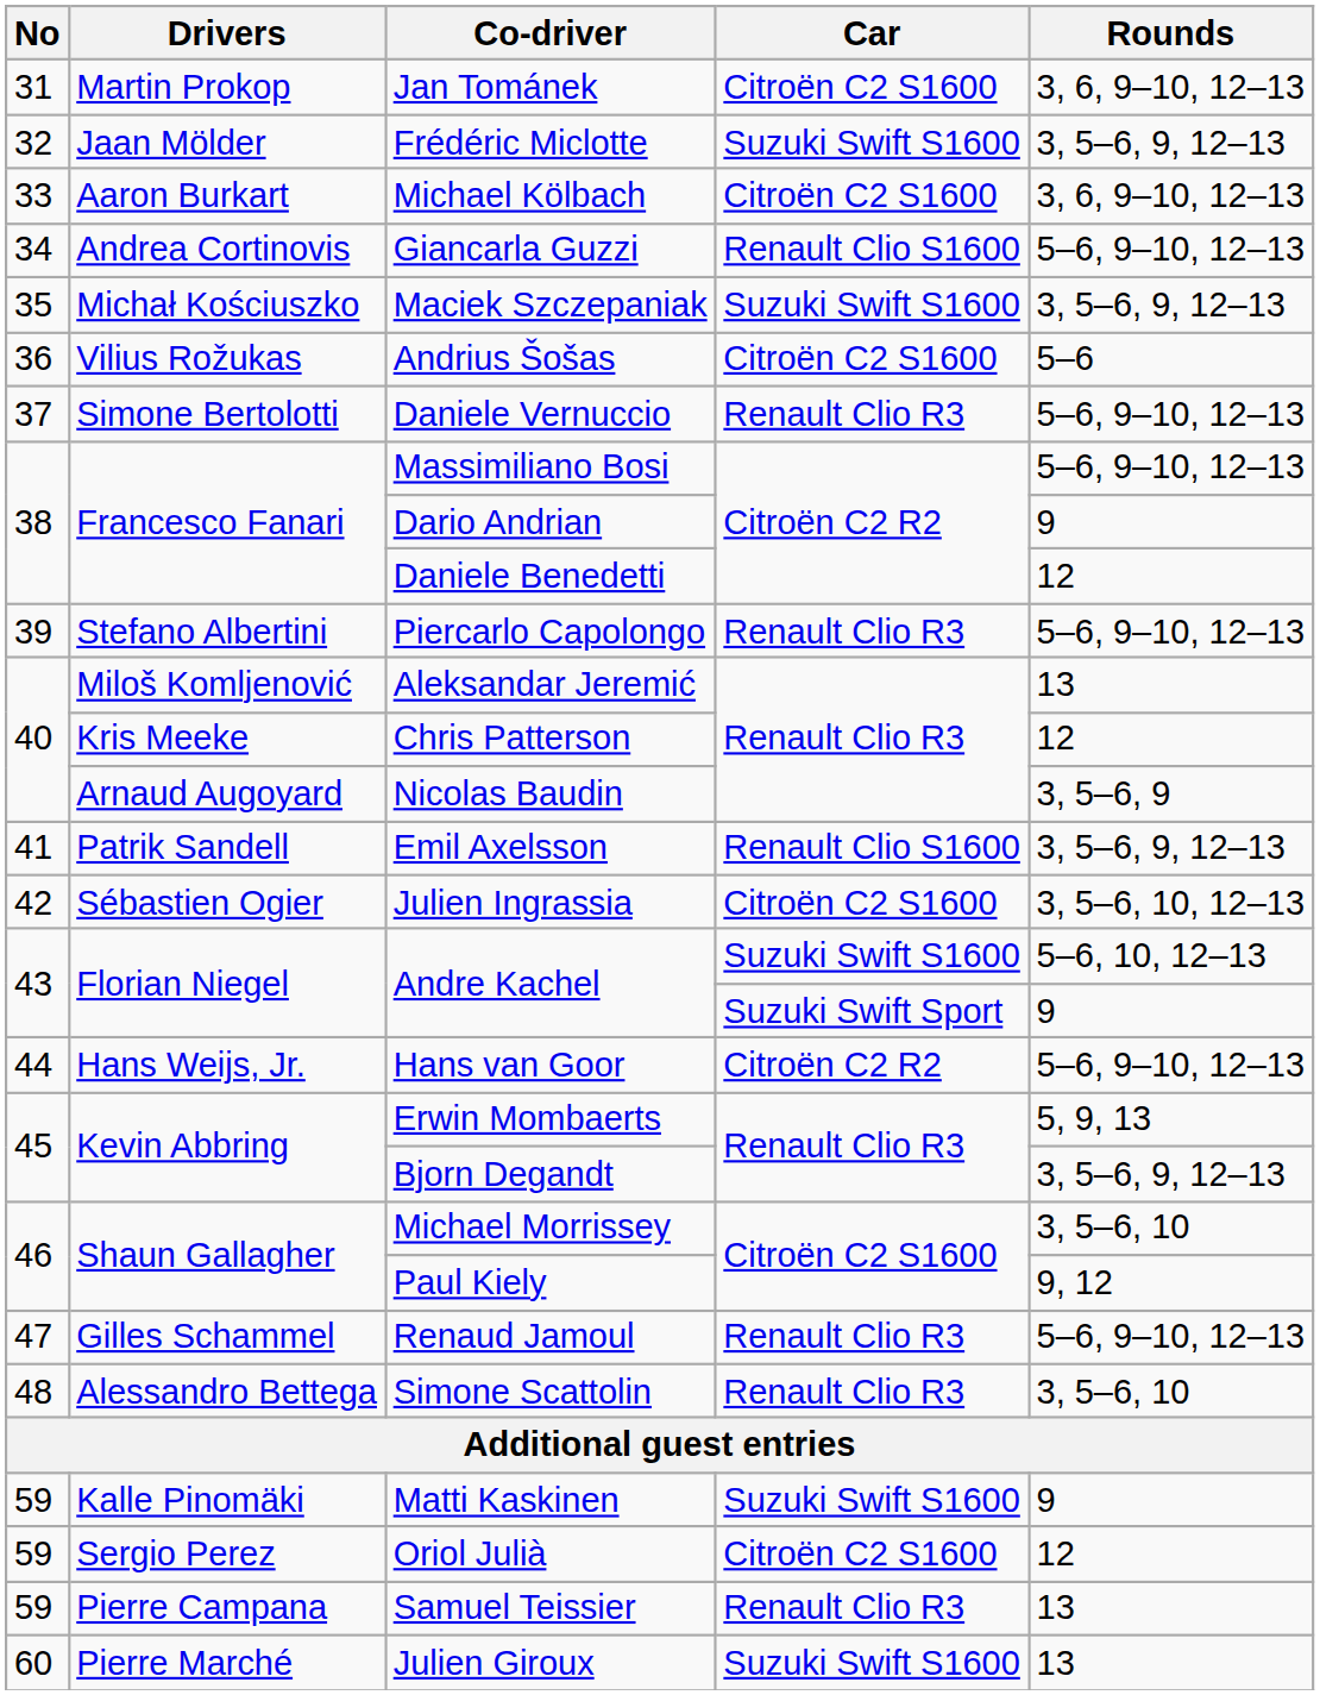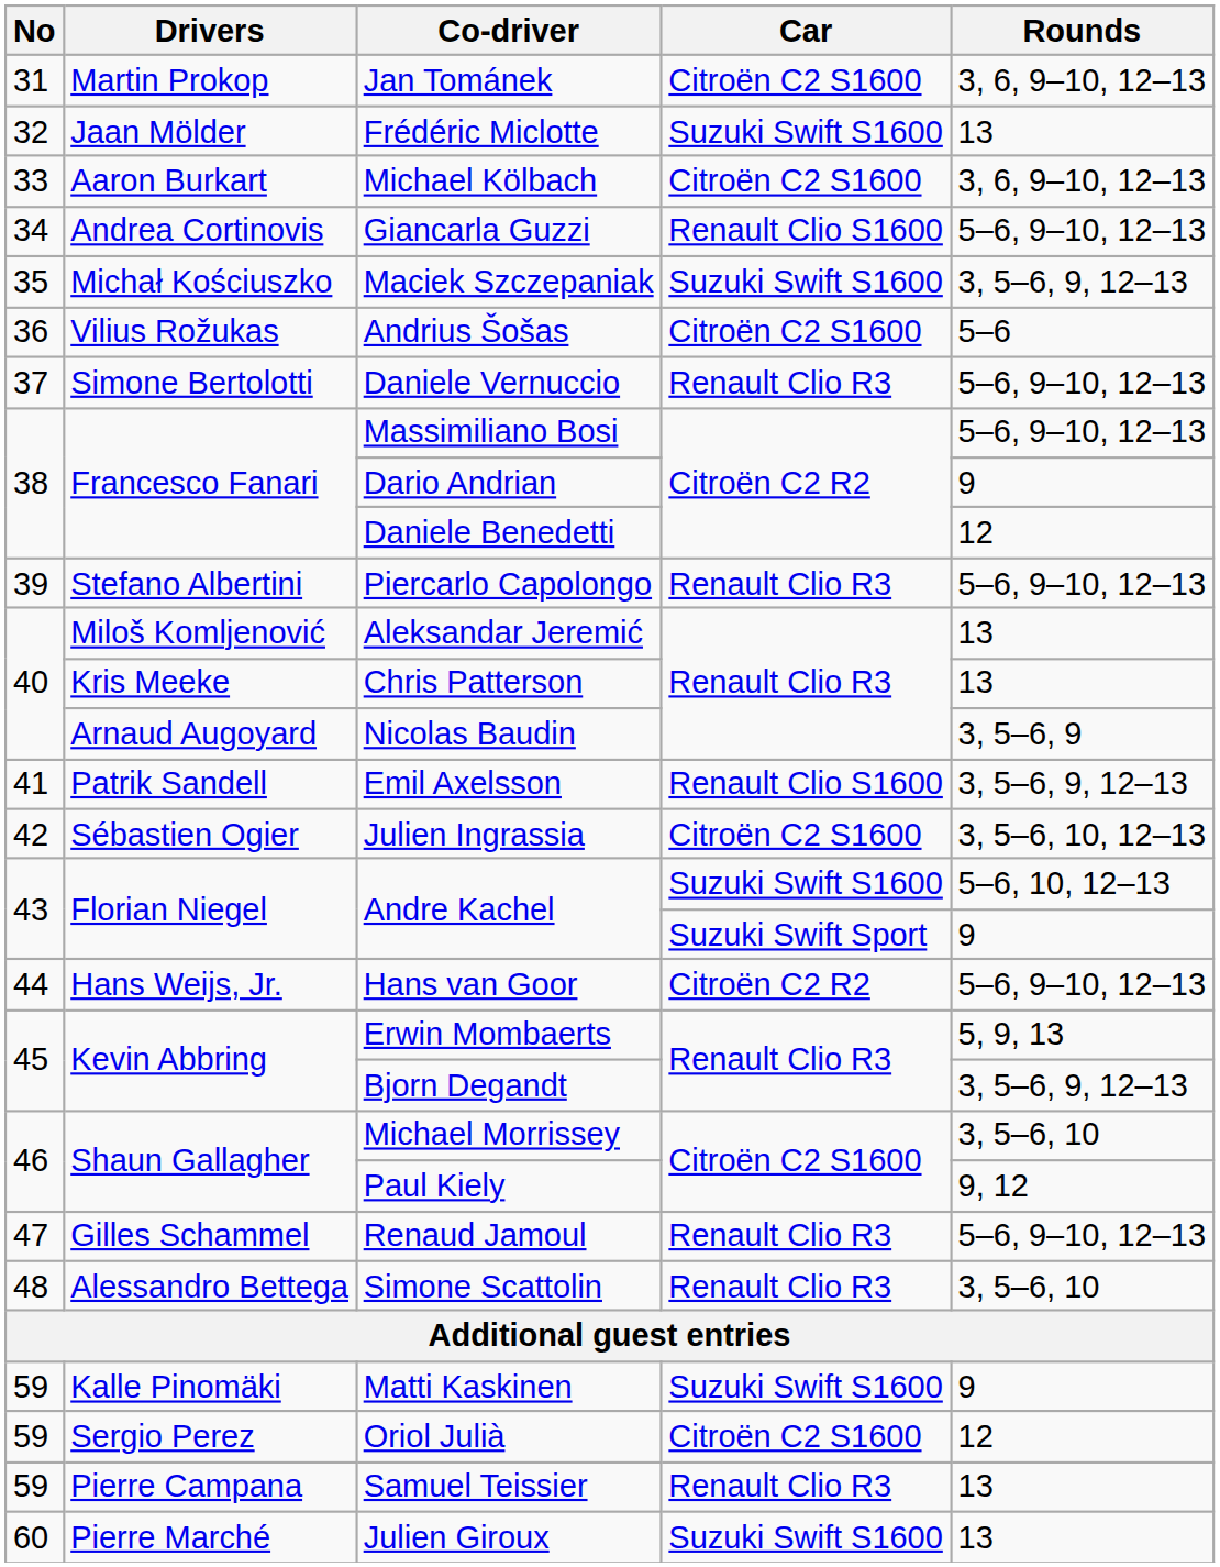Frédéric Miclotte | Rounds: 3, 5–6, 9, 12–13 -> 13
Chris Patterson | Rounds: 12 -> 13
